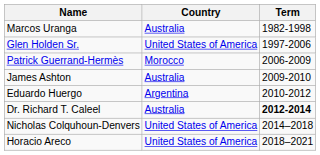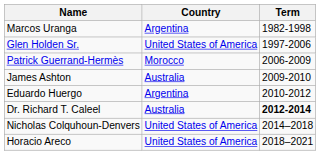Marcos Uranga | Country: Australia -> Argentina
